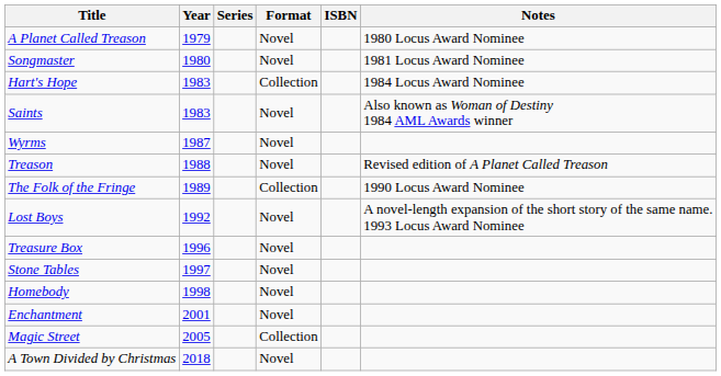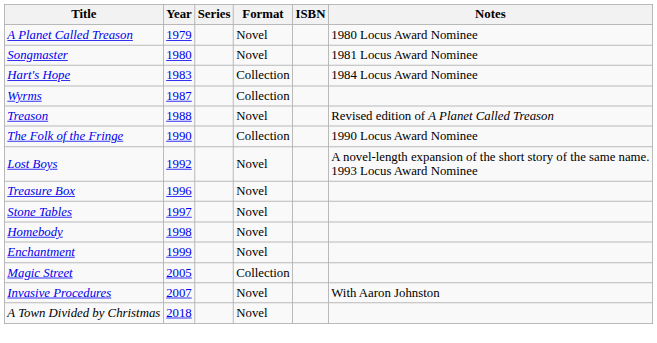- row: Saints | 1983 | Novel | Also known as Woman of Destiny 1984 AML Awards winner
Wyrms | Format: Novel -> Collection
The Folk of the Fringe | Year: 1989 -> 1990
Enchantment | Year: 2001 -> 1999
+ row: Invasive Procedures | 2007 | Novel | With Aaron Johnston
